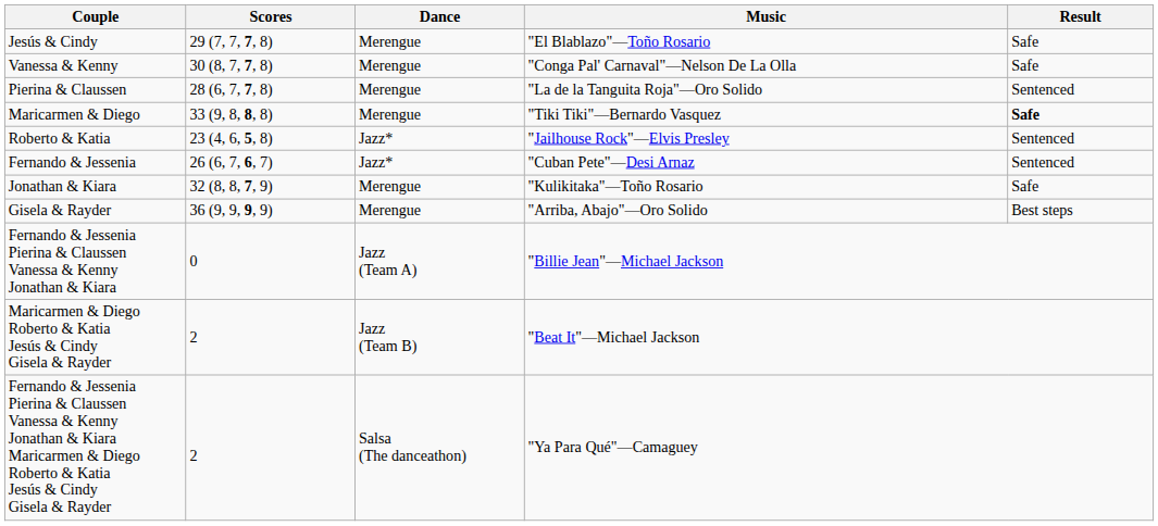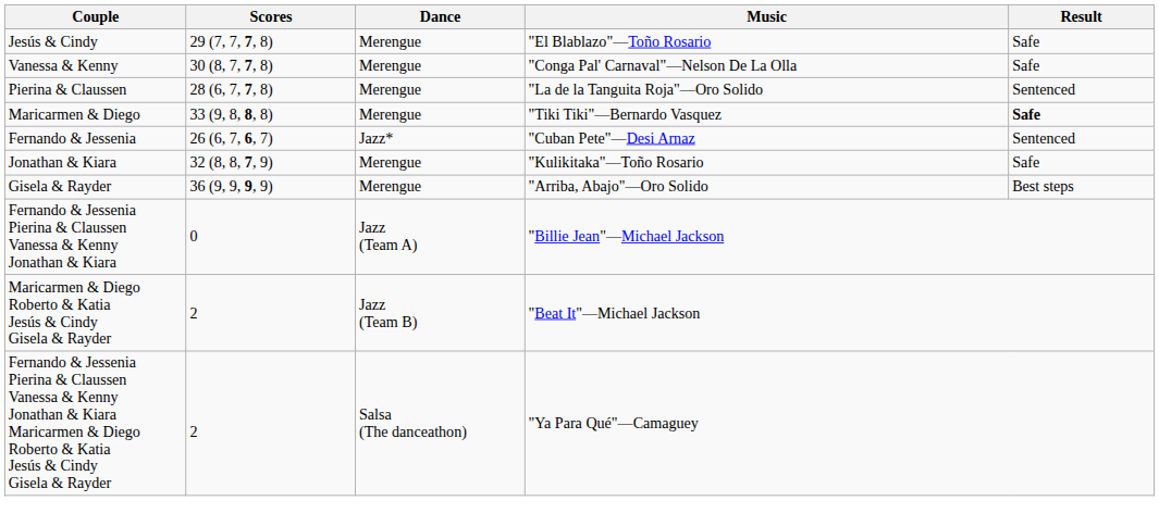- row: Roberto & Katia | 23 (4, 6, 5, 8) | Jazz* | "Jailhouse Rock"—Elvis Presley | Sentenced
